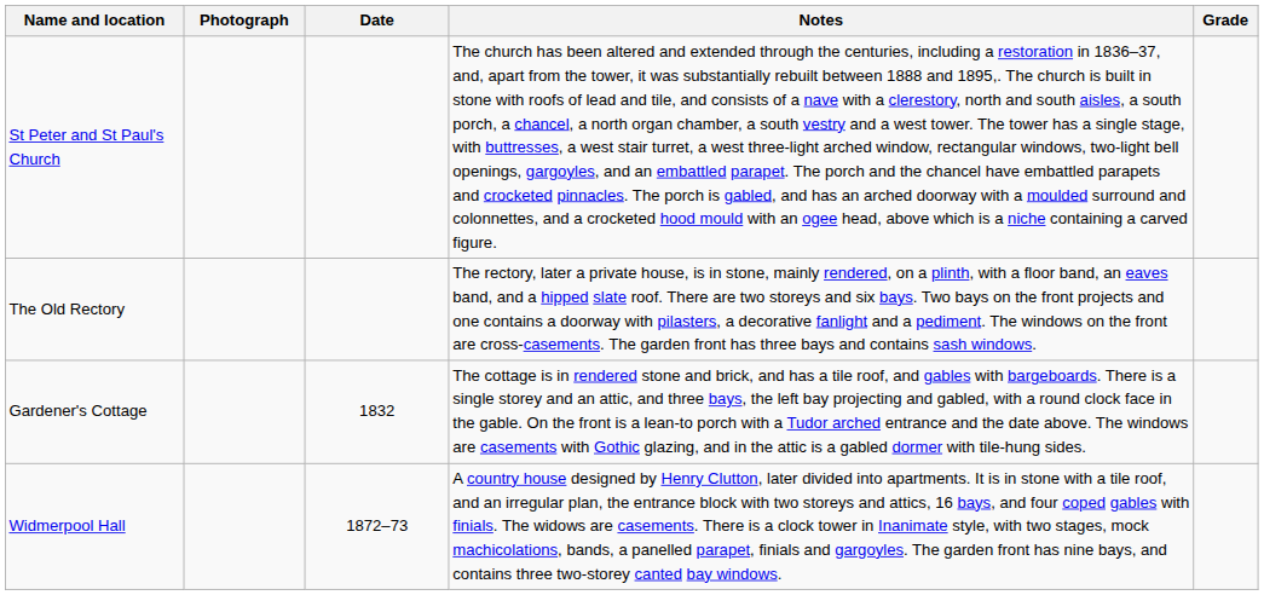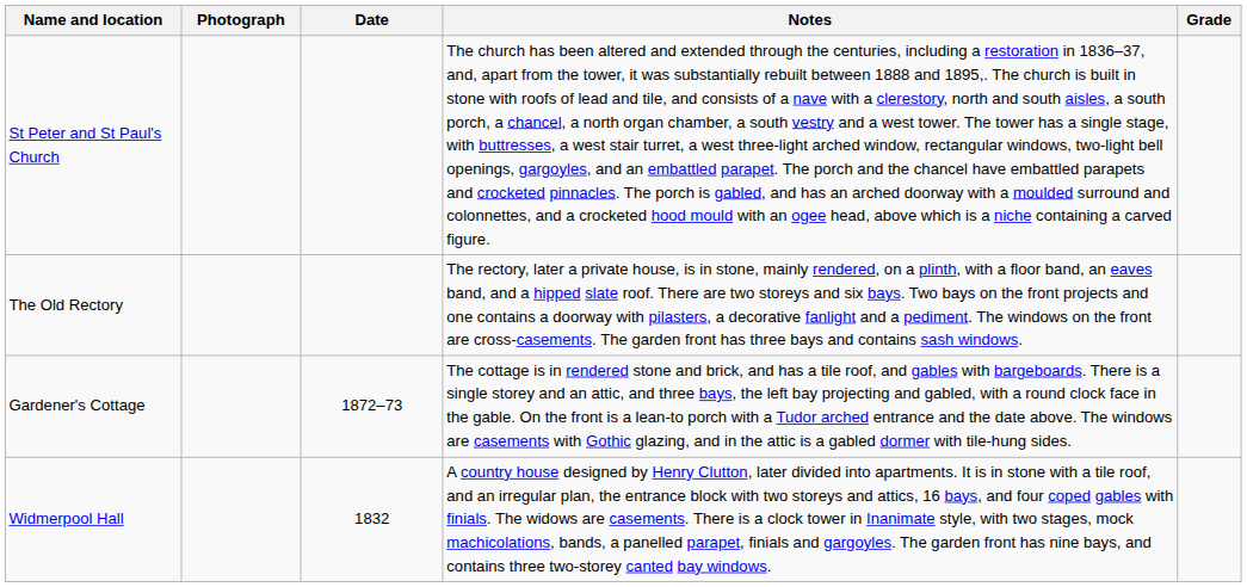Gardener's Cottage | Date: 1832 -> 1872–73
Widmerpool Hall | Date: 1872–73 -> 1832
